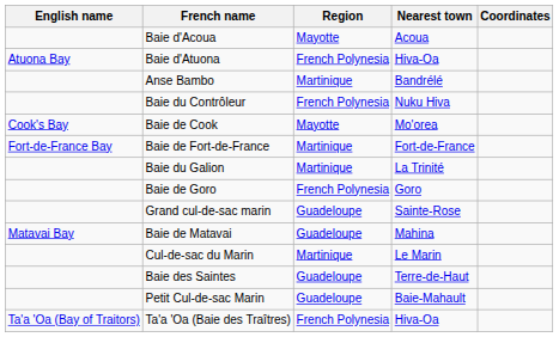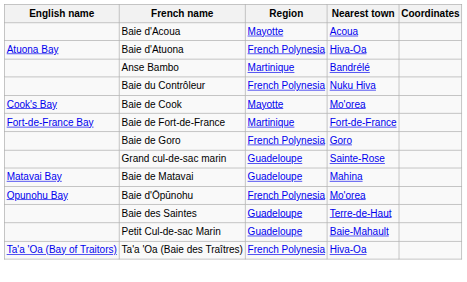- row: Baie du Galion | Martinique | La Trinité
+ row: Opunohu Bay | Baie d'Ōpūnohu | French Polynesia | Mo'orea
- row: Cul-de-sac du Marin | Martinique | Le Marin
